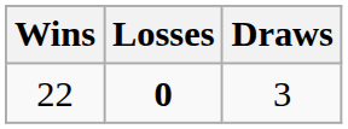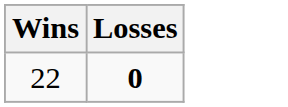- column: Draws | 3
